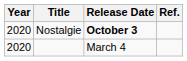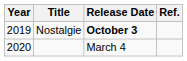Nostalgie | Year: 2020 -> 2019
